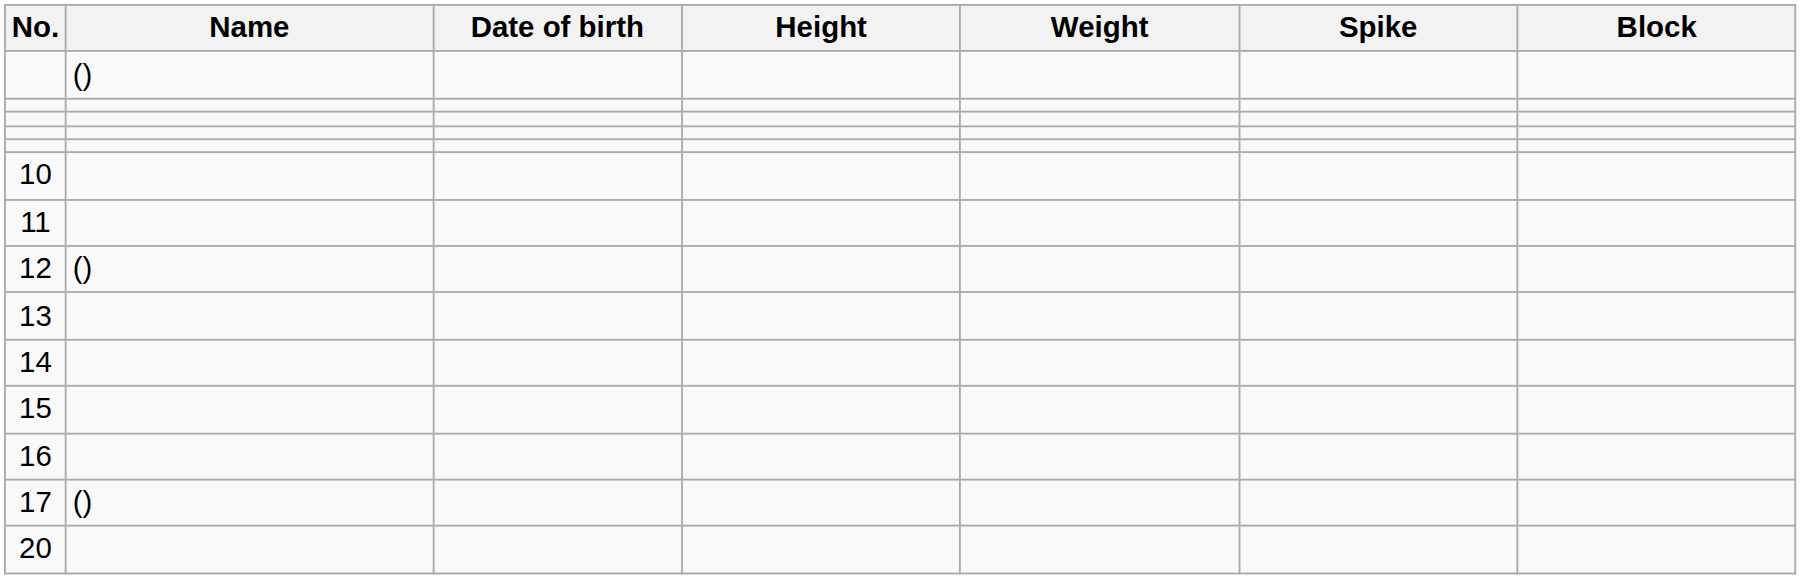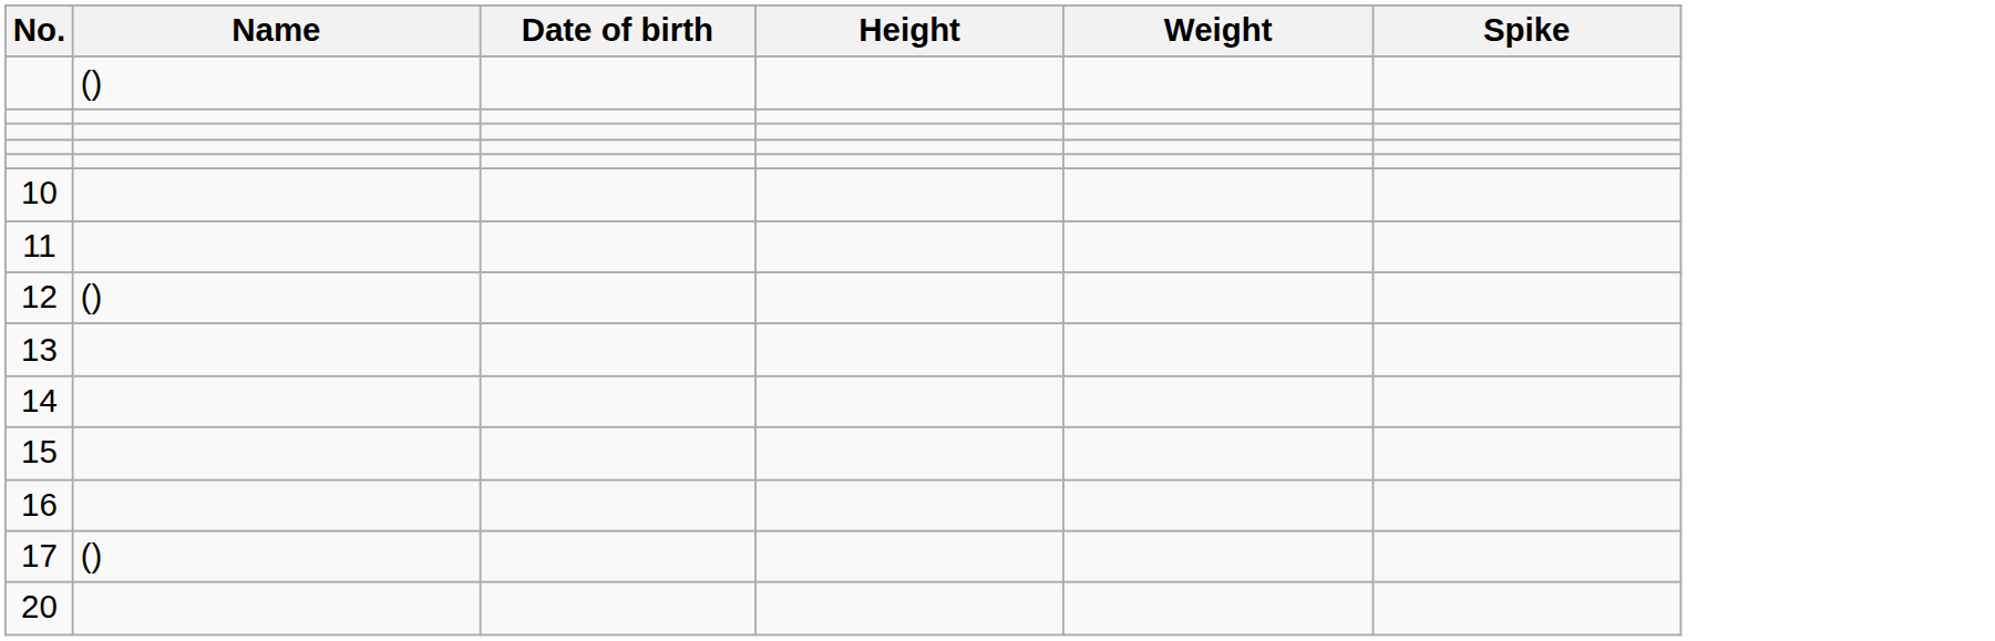- column: Block
